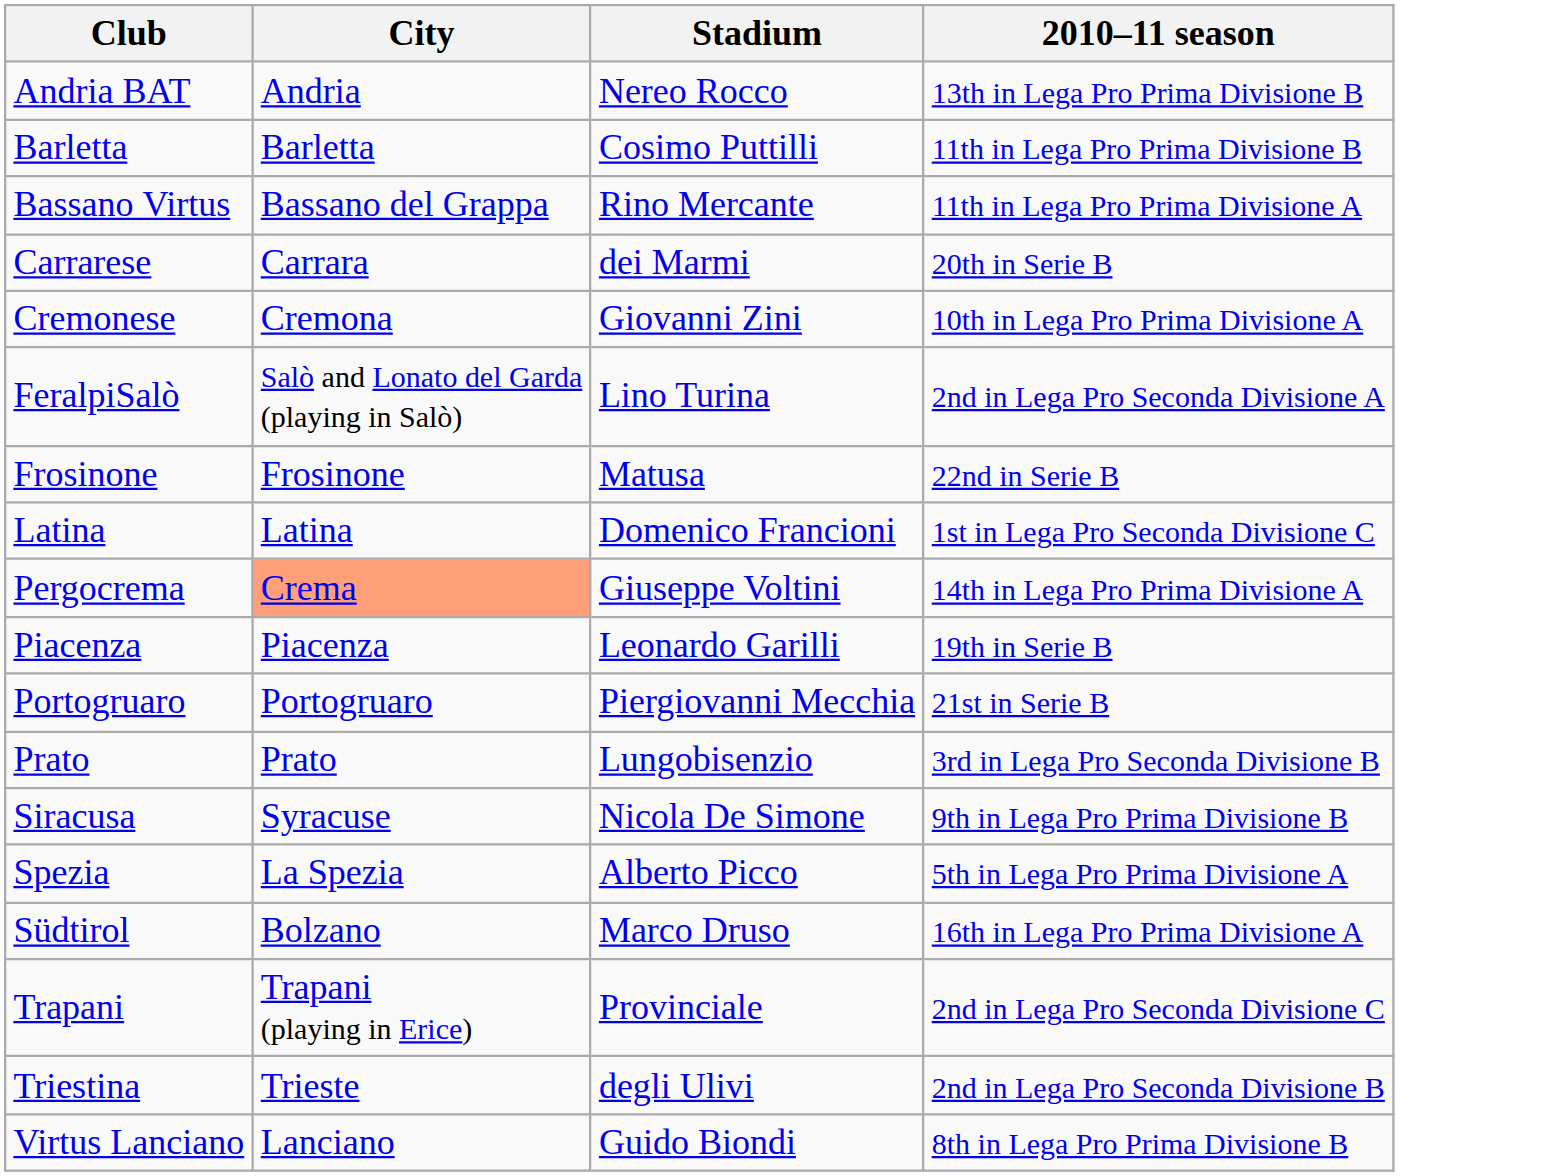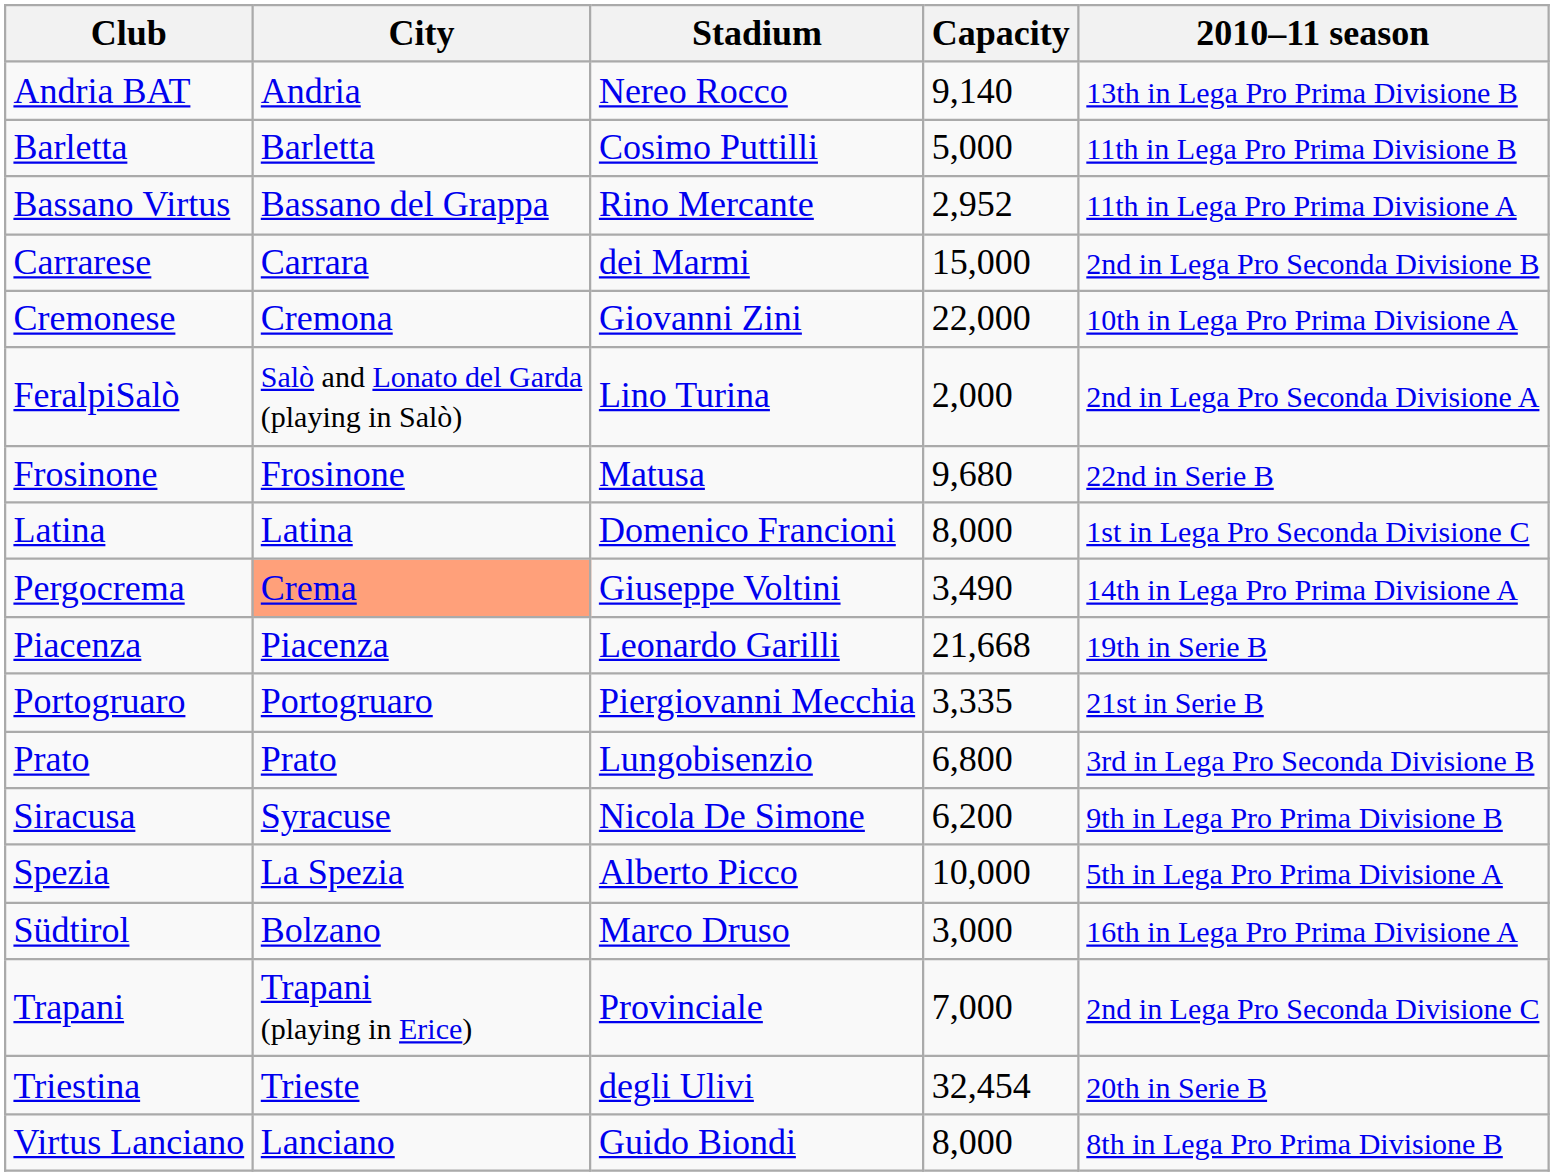+ column: Capacity | 9,140 | 5,000 | 2,952 | 15,000 | 22,000 | 2,000 | 9,680 | 8,000 | 3,490 | 21,668 | 3,335 | 6,800 | 6,200 | 10,000 | 3,000 | 7,000 | 32,454 | 8,000
Carrarese | 2010–11 season: 20th in Serie B -> 2nd in Lega Pro Seconda Divisione B
Triestina | 2010–11 season: 2nd in Lega Pro Seconda Divisione B -> 20th in Serie B
